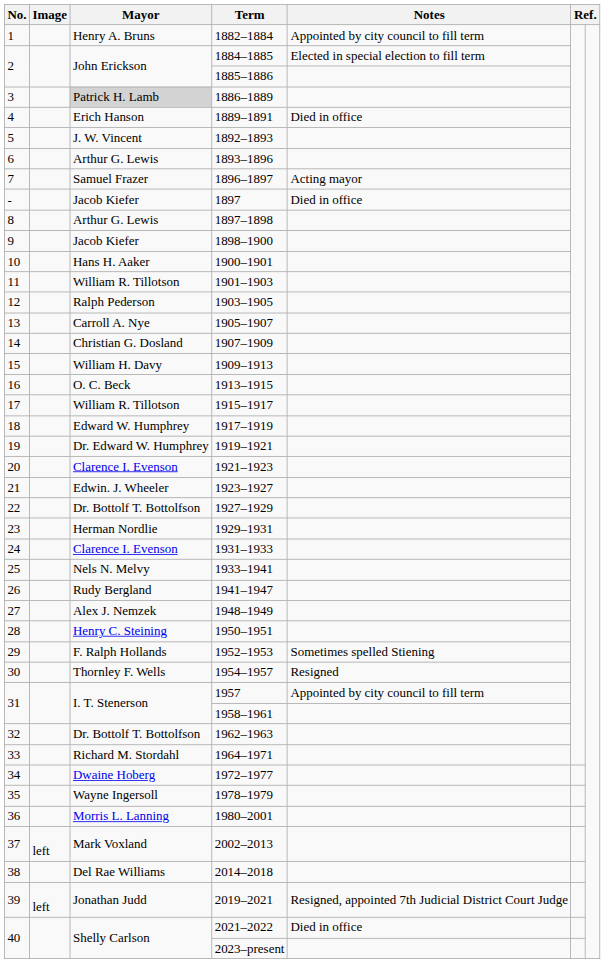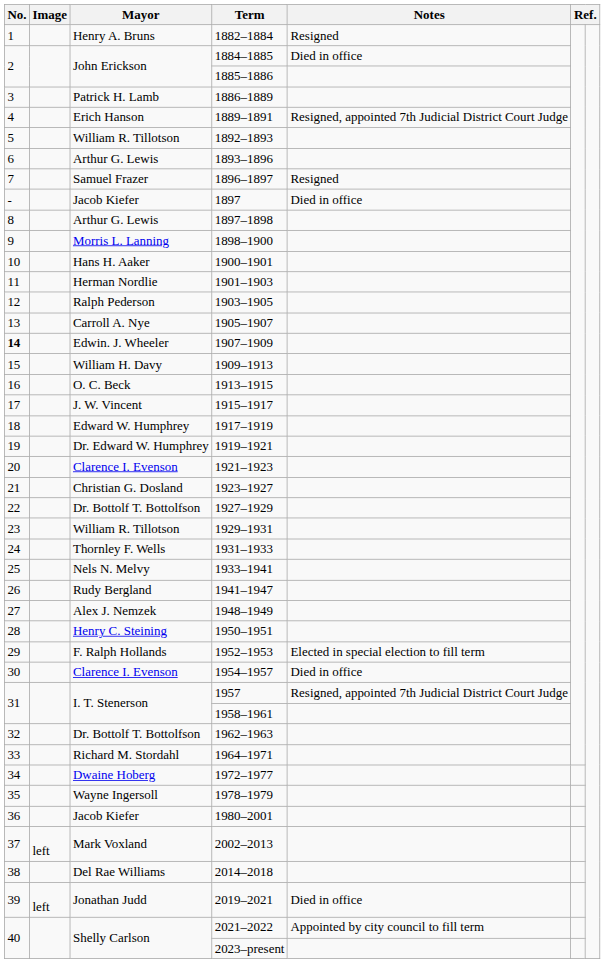1882–1884 | Notes: Appointed by city council to fill term -> Resigned
1884–1885 | Notes: Elected in special election to fill term -> Died in office
1886–1889 | Mayor: lightgrey background -> no background
1889–1891 | Notes: Died in office -> Resigned, appointed 7th Judicial District Court Judge
1892–1893 | Mayor: J. W. Vincent -> William R. Tillotson
1896–1897 | Notes: Acting mayor -> Resigned
1898–1900 | Mayor: Jacob Kiefer -> Morris L. Lanning
1901–1903 | Mayor: William R. Tillotson -> Herman Nordlie
1907–1909 | No.: normal -> bold
1907–1909 | Mayor: Christian G. Dosland -> Edwin. J. Wheeler
1915–1917 | Mayor: William R. Tillotson -> J. W. Vincent
1923–1927 | Mayor: Edwin. J. Wheeler -> Christian G. Dosland
1929–1931 | Mayor: Herman Nordlie -> William R. Tillotson
1931–1933 | Mayor: Clarence I. Evenson -> Thornley F. Wells
1952–1953 | Notes: Sometimes spelled Stiening -> Elected in special election to fill term
1954–1957 | Mayor: Thornley F. Wells -> Clarence I. Evenson
1954–1957 | Notes: Resigned -> Died in office
1957 | Notes: Appointed by city council to fill term -> Resigned, appointed 7th Judicial District Court Judge
1980–2001 | Mayor: Morris L. Lanning -> Jacob Kiefer
2019–2021 | Notes: Resigned, appointed 7th Judicial District Court Judge -> Died in office
2021–2022 | Notes: Died in office -> Appointed by city council to fill term
